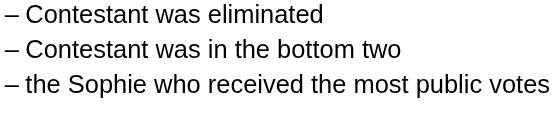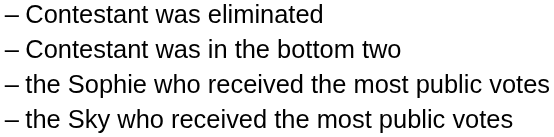+ row: – | the Sky who received the most public votes
